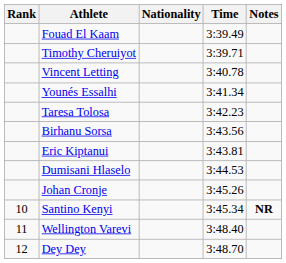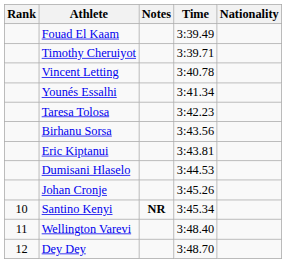columns swapped: Nationality <-> Notes
